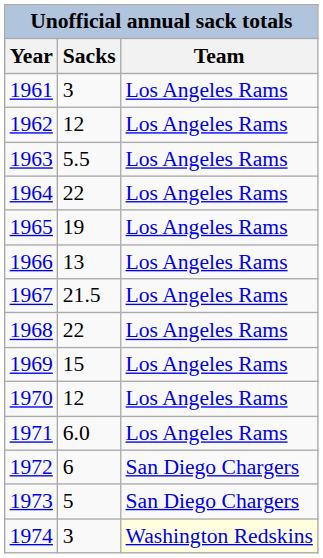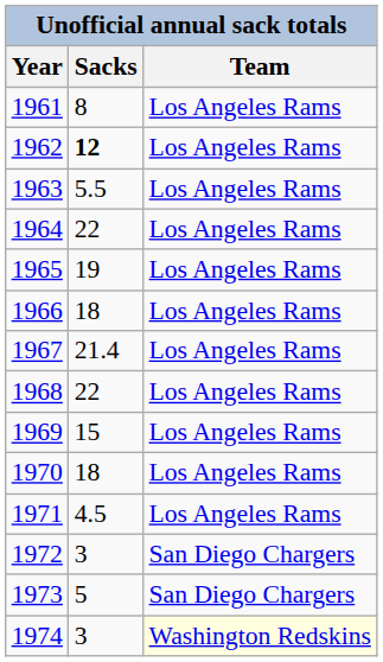1961 | Sacks: 3 -> 8
1962 | Sacks: normal -> bold
1966 | Sacks: 13 -> 18
1967 | Sacks: 21.5 -> 21.4
1970 | Sacks: 12 -> 18
1971 | Sacks: 6.0 -> 4.5
1972 | Sacks: 6 -> 3
